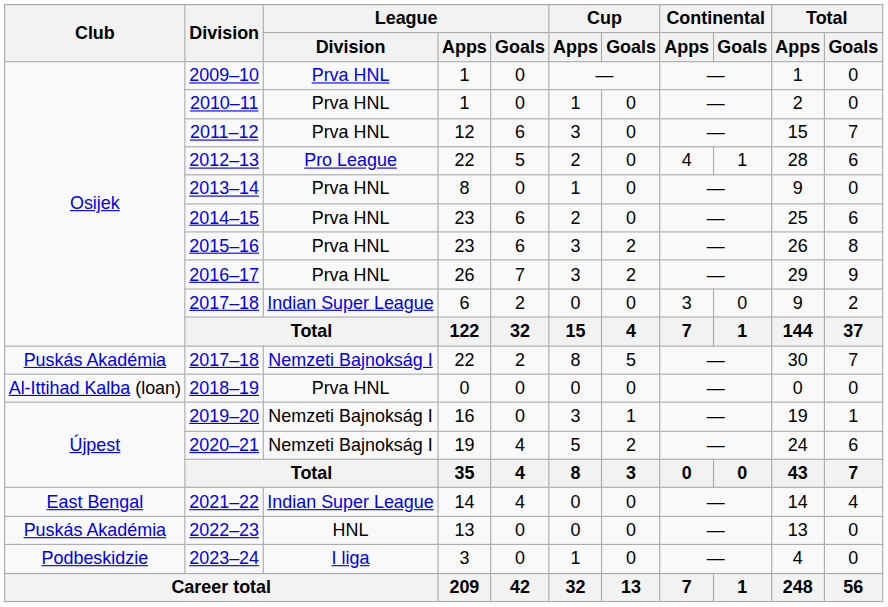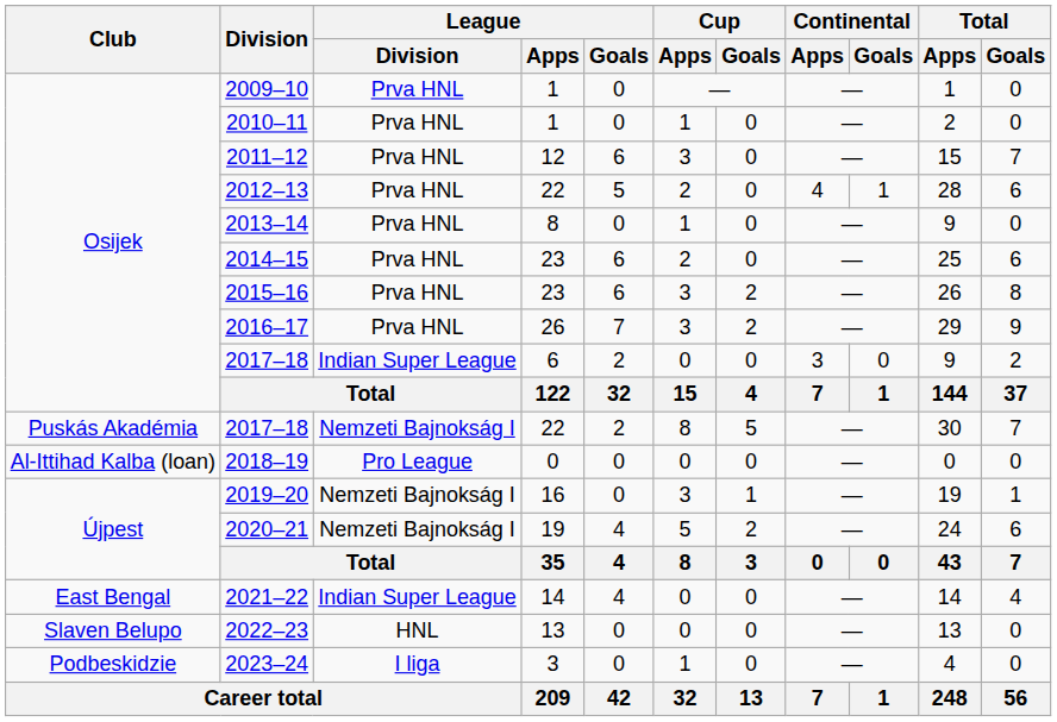2012–13 | League / Division: Pro League -> Prva HNL
2018–19 | League / Division: Prva HNL -> Pro League
2022–23 | Club: Puskás Akadémia -> Slaven Belupo
